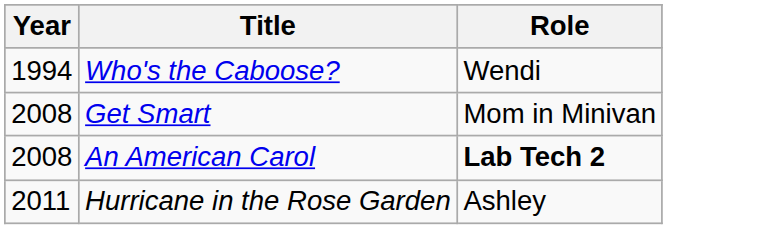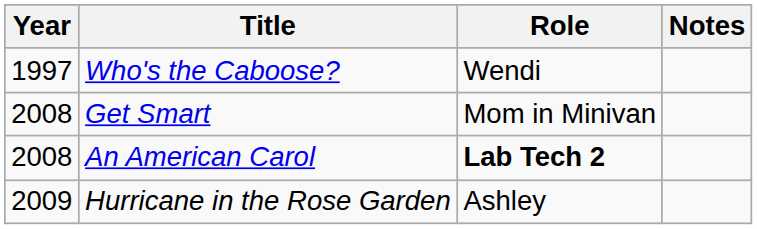+ column: Notes
Who's the Caboose? | Year: 1994 -> 1997
Hurricane in the Rose Garden | Year: 2011 -> 2009
